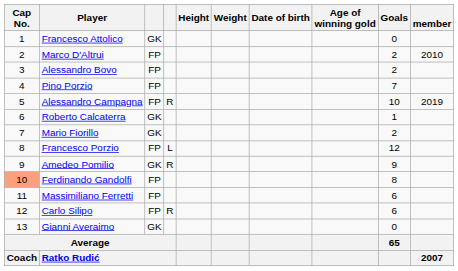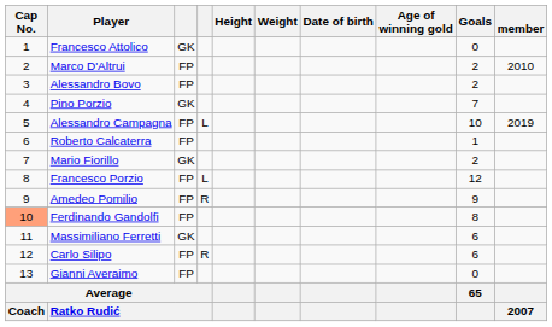Pino Porzio | column 3: FP -> GK
Alessandro Campagna | column 4: R -> L
Roberto Calcaterra | column 3: GK -> FP
Amedeo Pomilio | column 3: GK -> FP
Massimiliano Ferretti | column 3: FP -> GK
Gianni Averaimo | column 3: GK -> FP
